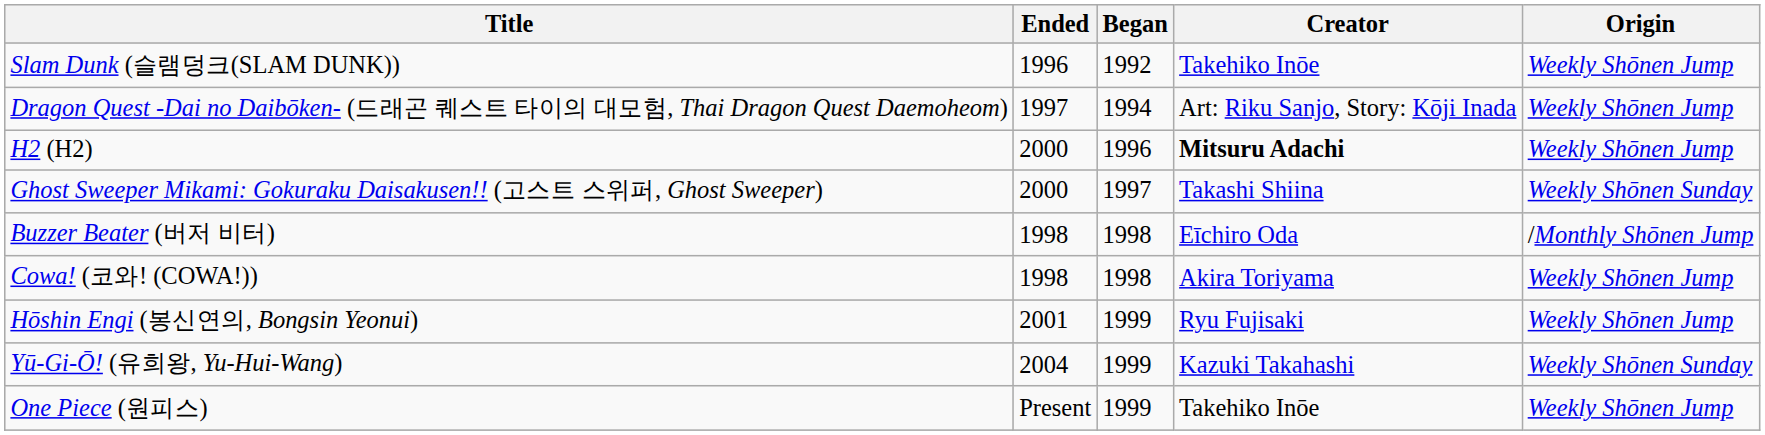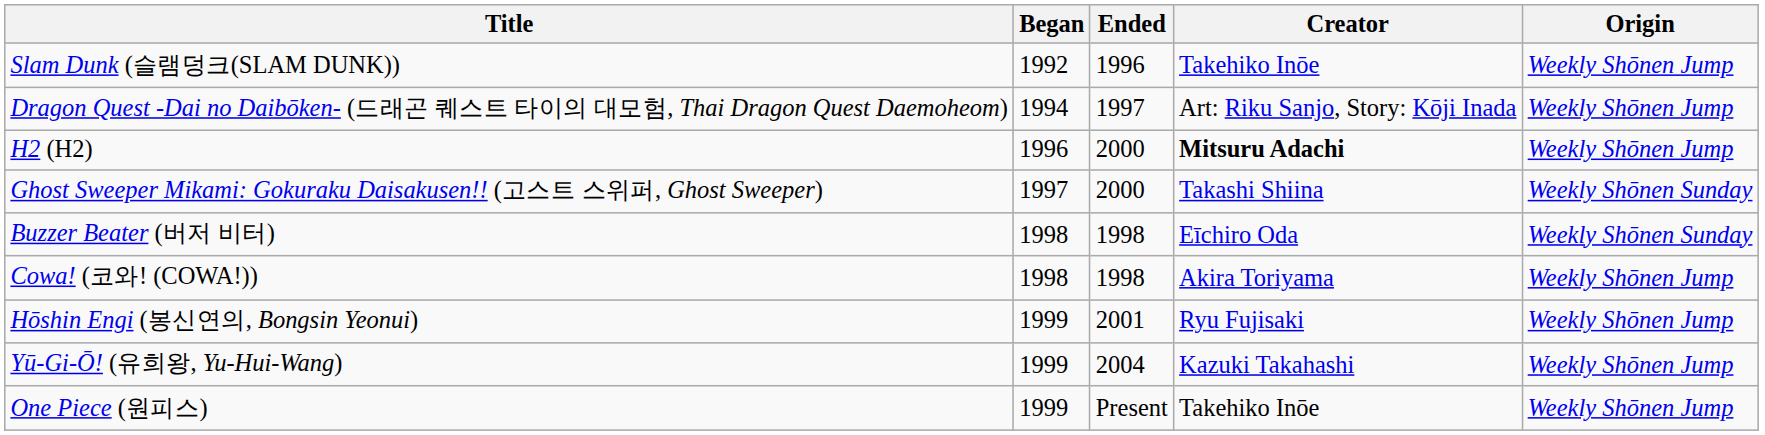columns swapped: Began <-> Ended
Buzzer Beater (버저 비터) | Origin: /Monthly Shōnen Jump -> Weekly Shōnen Sunday
Yū-Gi-Ō! (유희왕, Yu-Hui-Wang) | Origin: Weekly Shōnen Sunday -> Weekly Shōnen Jump
